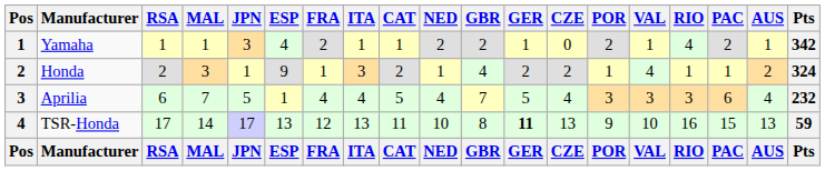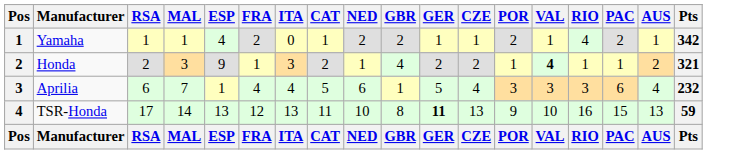- column: JPN | 3 | 1 | 5 | 17 | JPN
Yamaha | ITA: 1 -> 0
Yamaha | CZE: 0 -> 1
Honda | VAL: normal -> bold
Honda | Pts: 324 -> 321
Aprilia | NED: 4 -> 6
Aprilia | GBR: 7 -> 1
